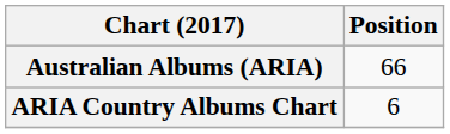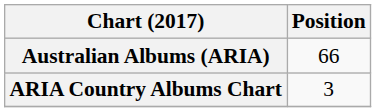ARIA Country Albums Chart | Position: 6 -> 3
